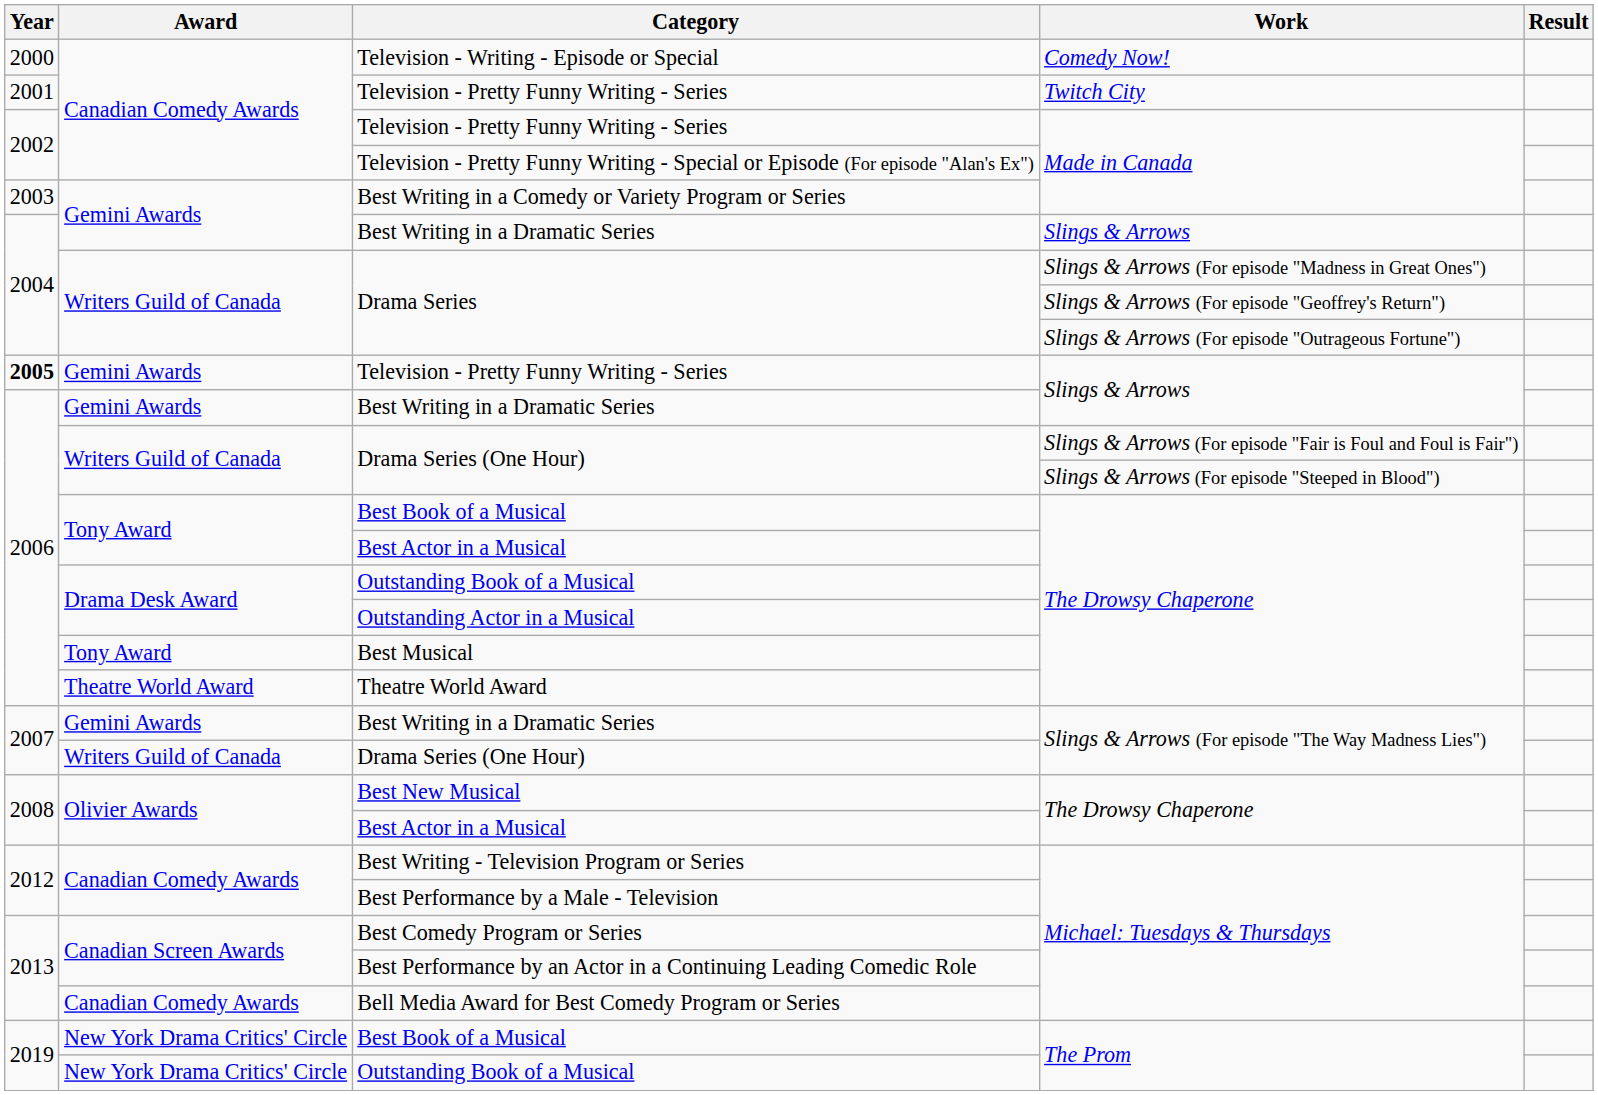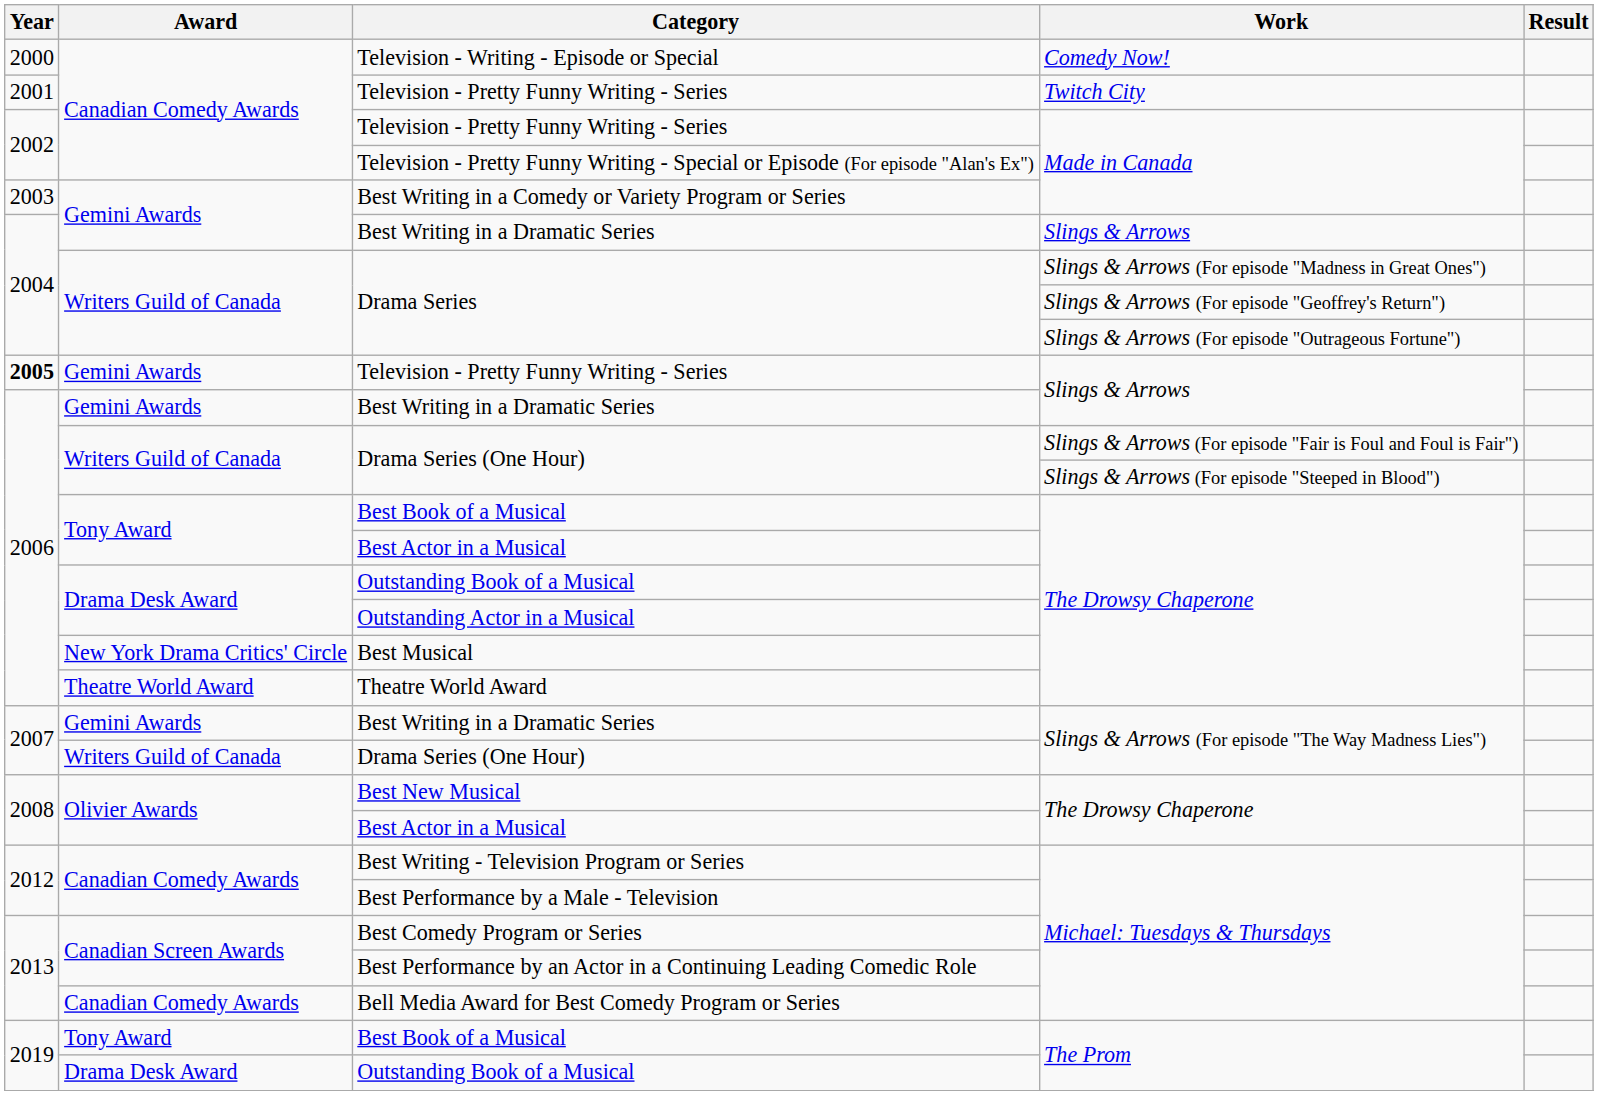Best Musical | Award: Tony Award -> New York Drama Critics' Circle
Best Book of a Musical / The Prom | Award: New York Drama Critics' Circle -> Tony Award
Outstanding Book of a Musical / The Prom | Award: New York Drama Critics' Circle -> Drama Desk Award
